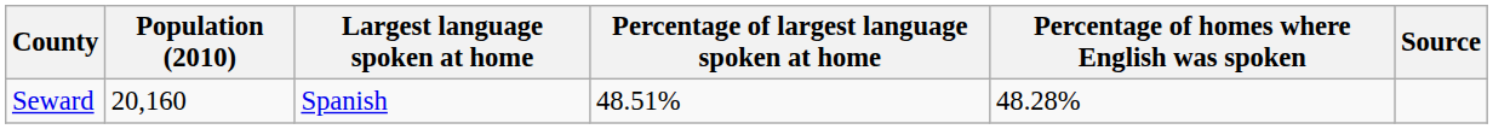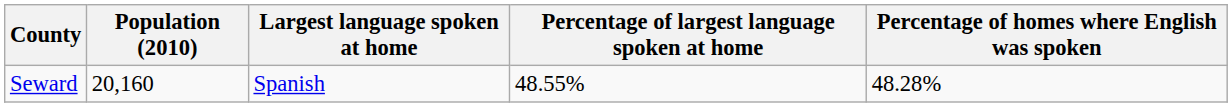- column: Source
Seward | Percentage of largest language spoken at home: 48.51% -> 48.55%
